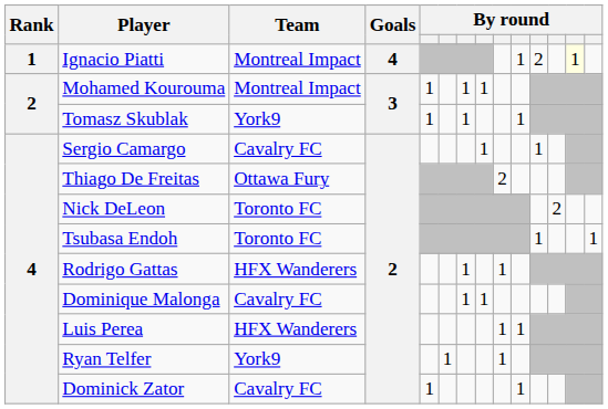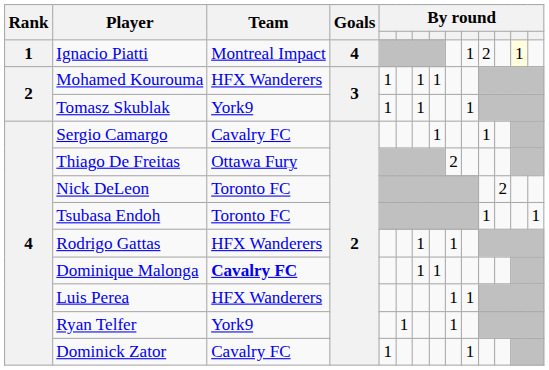Mohamed Kourouma | Team: Montreal Impact -> HFX Wanderers
Dominique Malonga | Team: normal -> bold
